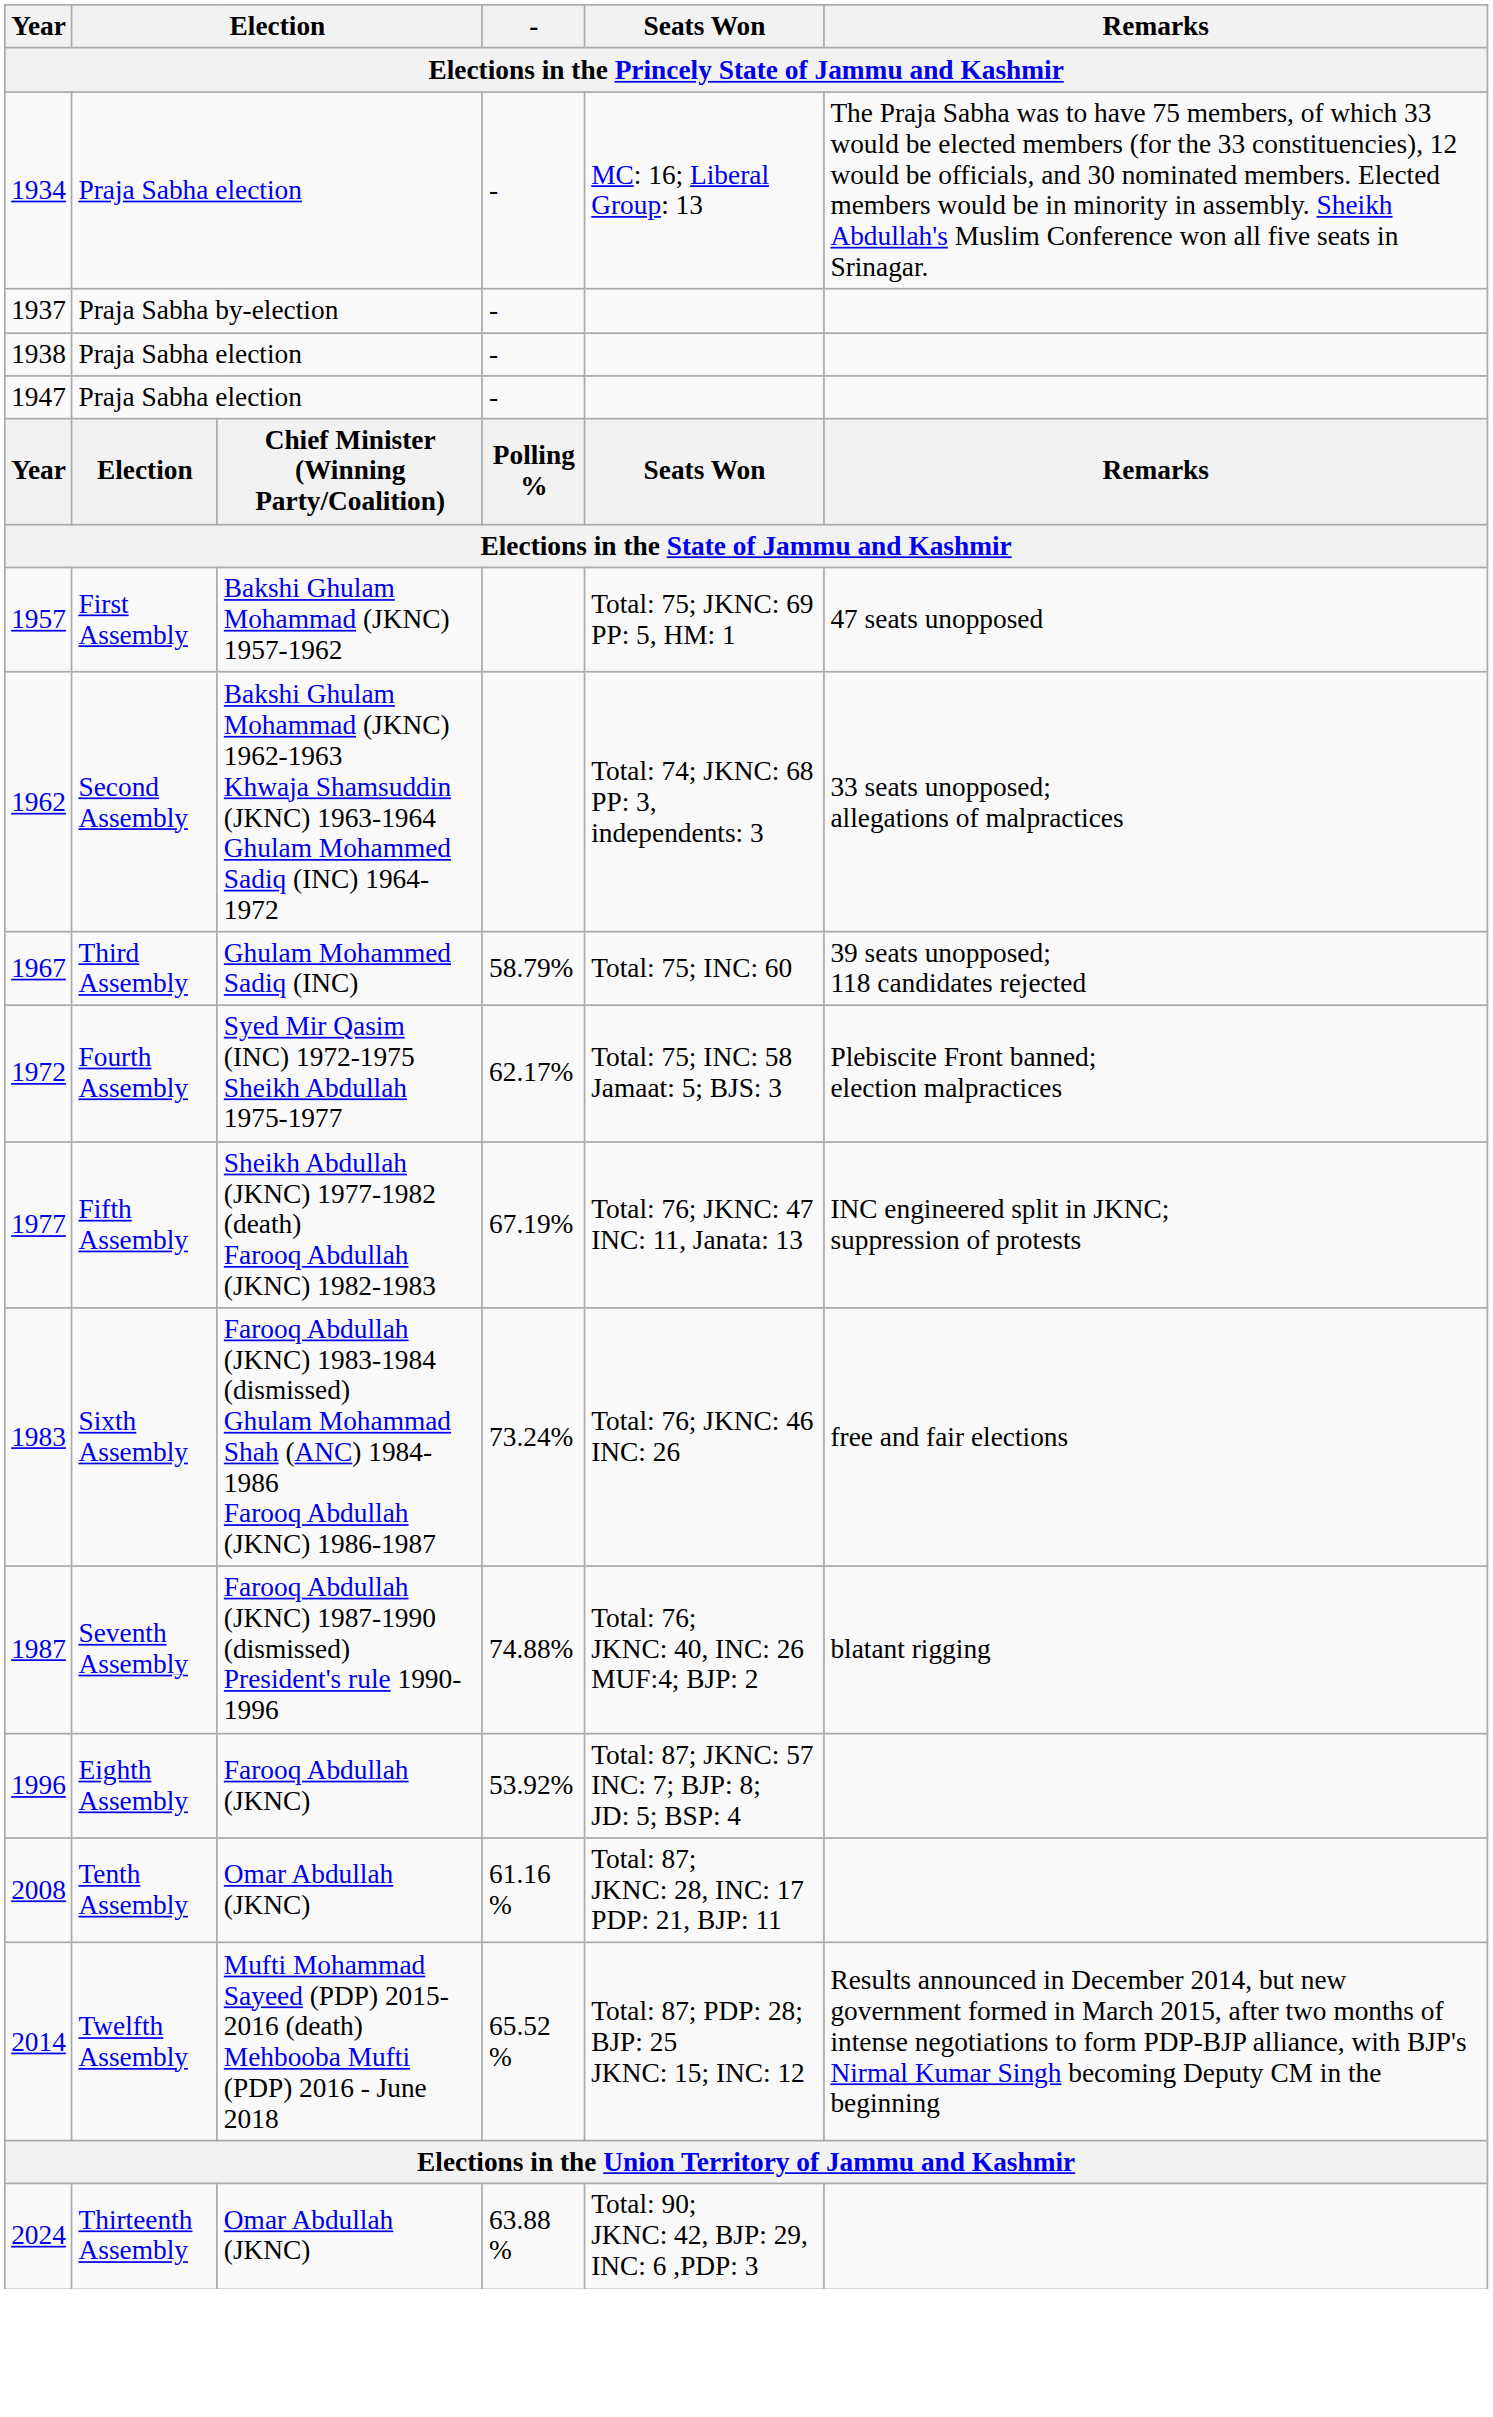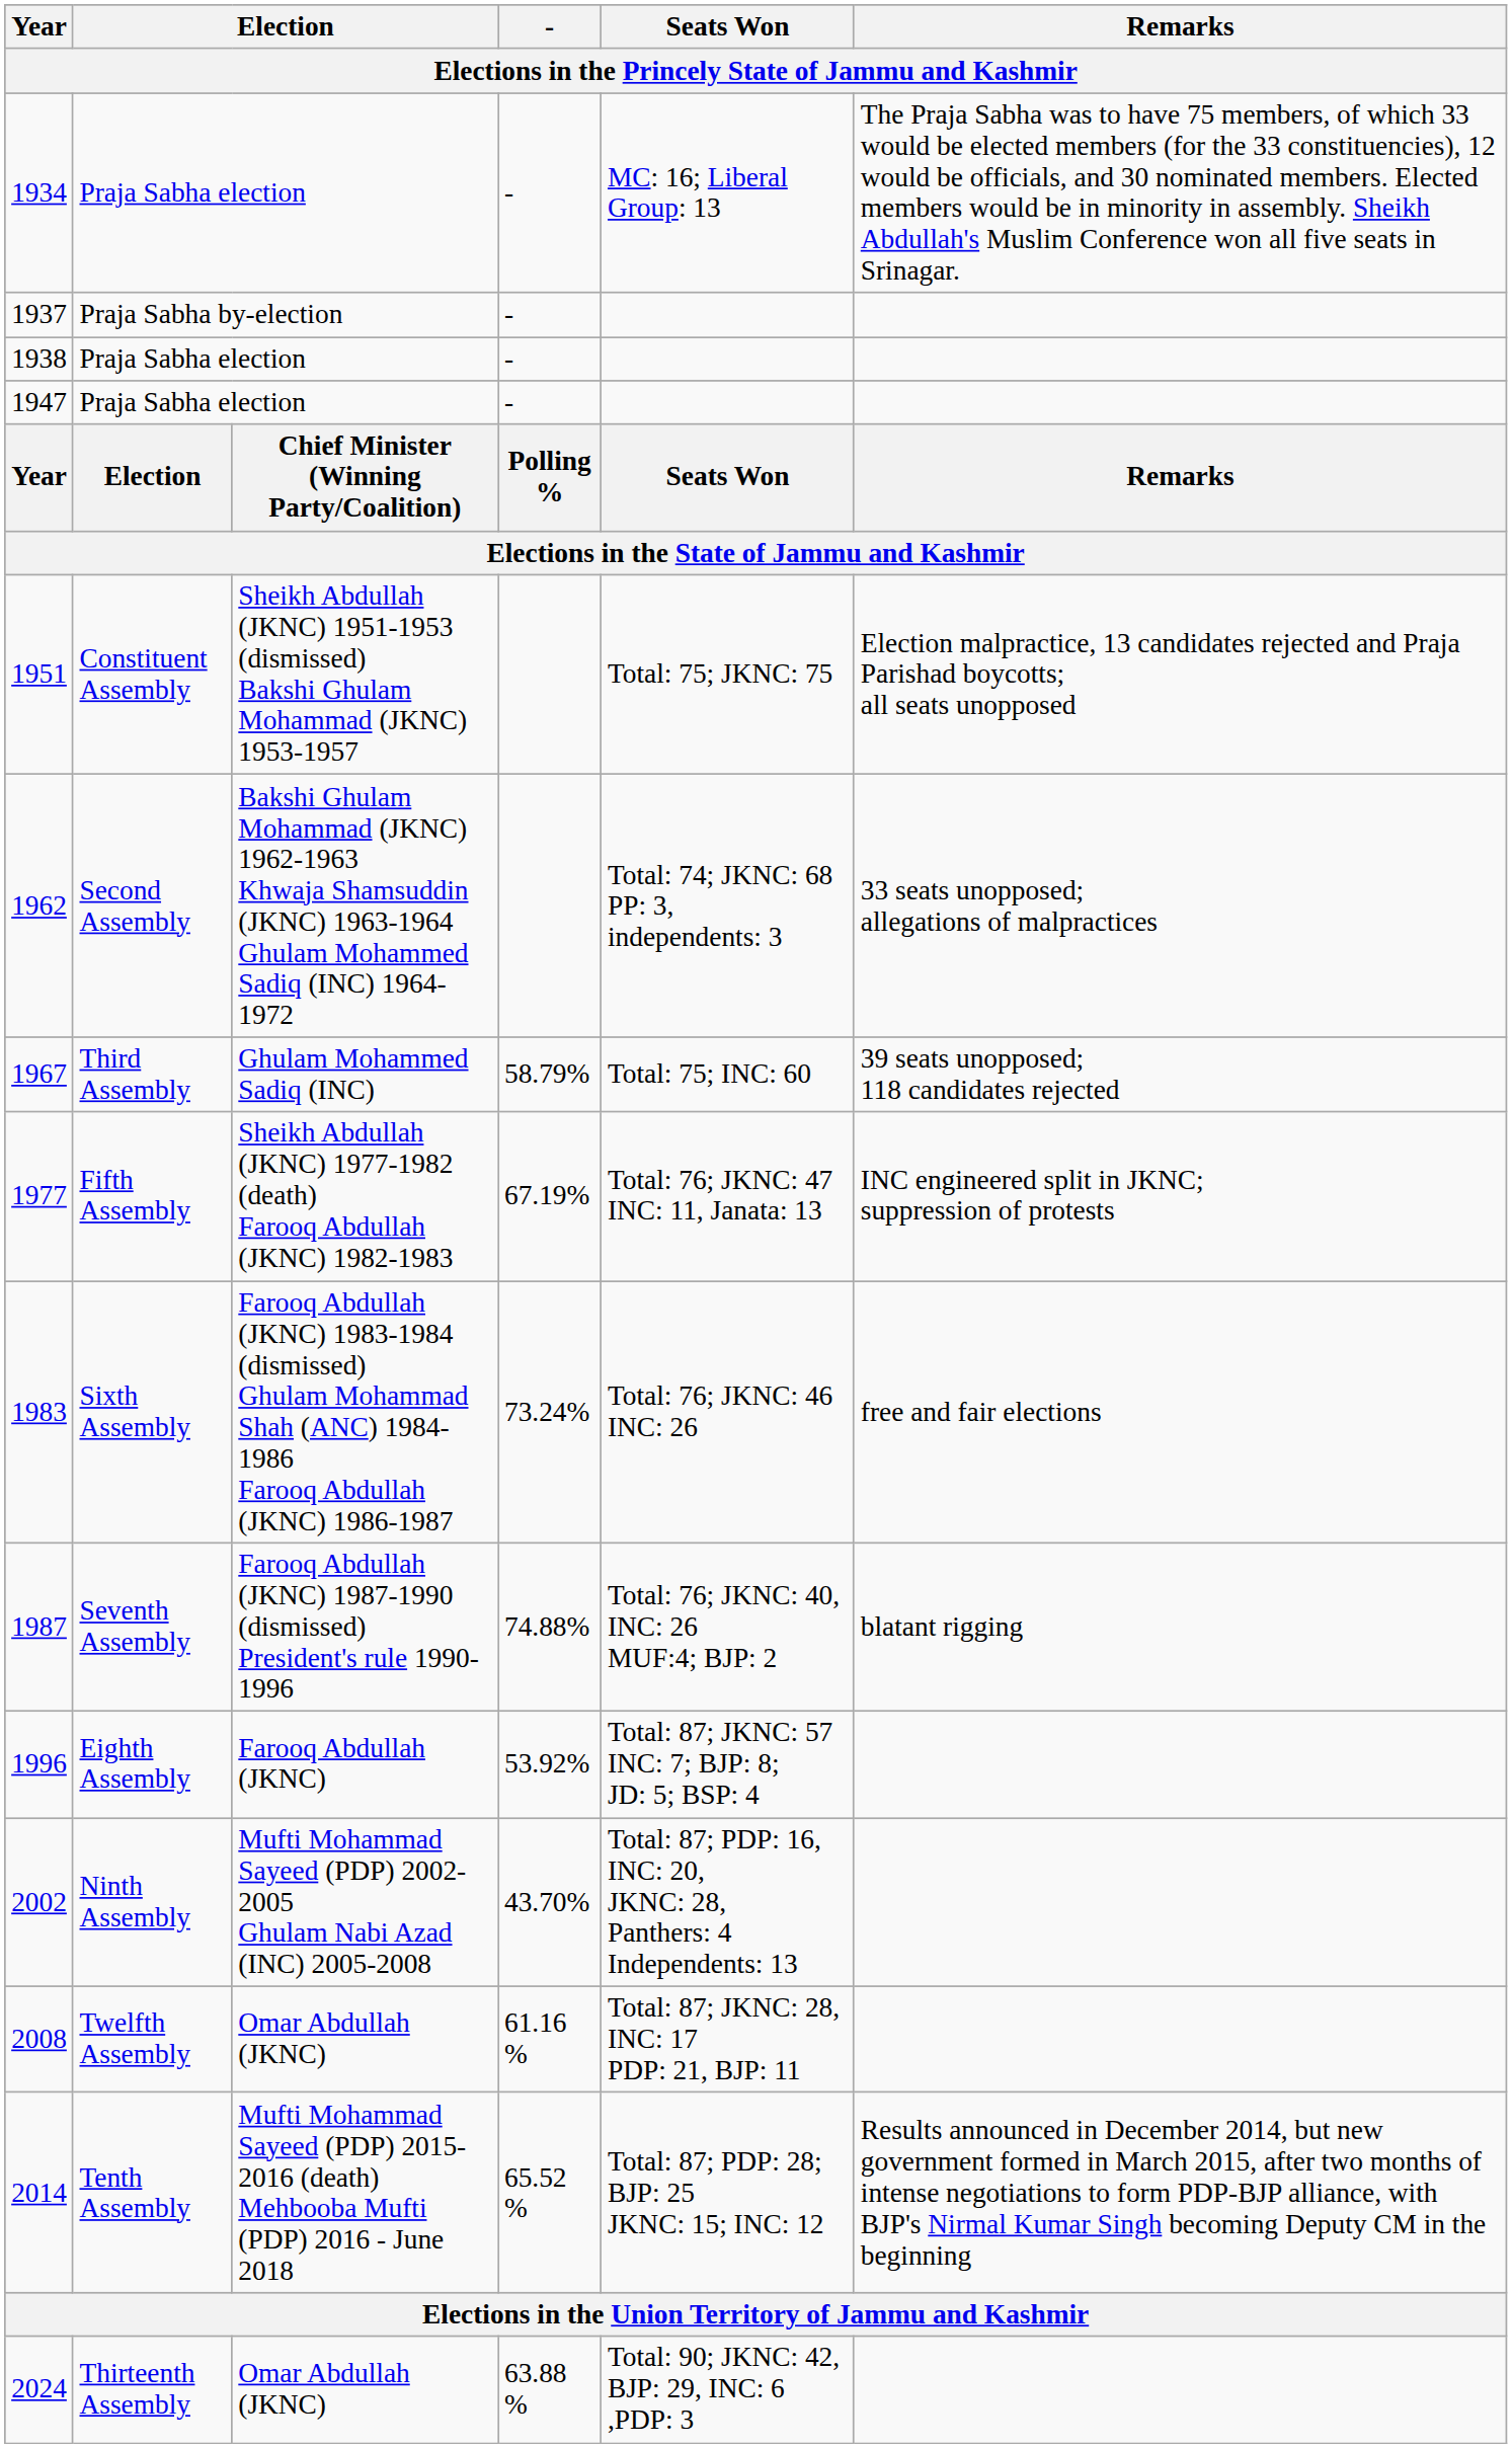+ row: 1951 | Constituent Assembly | Sheikh Abdullah (JKNC) 1951-1953 (dismissed) Bakshi Ghulam Mohammad (JKNC) 1953-1957 | Total: 75; JKNC: 75 | Election malpractice, 13 candidates rejected and Praja Parishad boycotts; all seats unopposed
- row: 1957 | First Assembly | Bakshi Ghulam Mohammad (JKNC) 1957-1962 | Total: 75; JKNC: 69 PP: 5, HM: 1 | 47 seats unopposed
- row: 1972 | Fourth Assembly | Syed Mir Qasim (INC) 1972-1975 Sheikh Abdullah 1975-1977 | 62.17% | Total: 75; INC: 58 Jamaat: 5; BJS: 3 | Plebiscite Front banned; election malpractices
+ row: 2002 | Ninth Assembly | Mufti Mohammad Sayeed (PDP) 2002-2005 Ghulam Nabi Azad (INC) 2005-2008 | 43.70% | Total: 87; PDP: 16, INC: 20, JKNC: 28, Panthers: 4 Independents: 13
2008 | column 2: Tenth Assembly -> Twelfth Assembly
2014 | column 2: Twelfth Assembly -> Tenth Assembly
